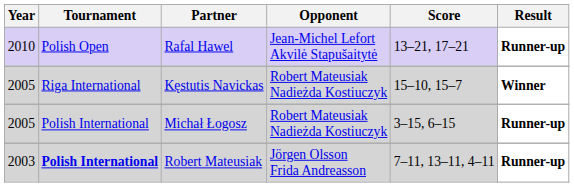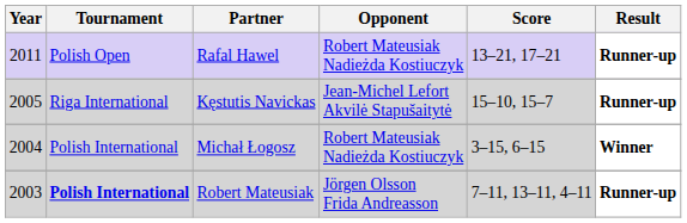Rafal Hawel | Year: 2010 -> 2011
Rafal Hawel | Opponent: Jean-Michel Lefort Akvilė Stapušaitytė -> Robert Mateusiak Nadieżda Kostiuczyk
Kęstutis Navickas | Opponent: Robert Mateusiak Nadieżda Kostiuczyk -> Jean-Michel Lefort Akvilė Stapušaitytė
Kęstutis Navickas | Result: Winner -> Runner-up
Michał Łogosz | Year: 2005 -> 2004
Michał Łogosz | Result: Runner-up -> Winner
